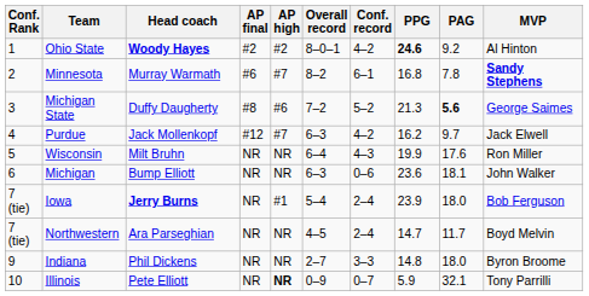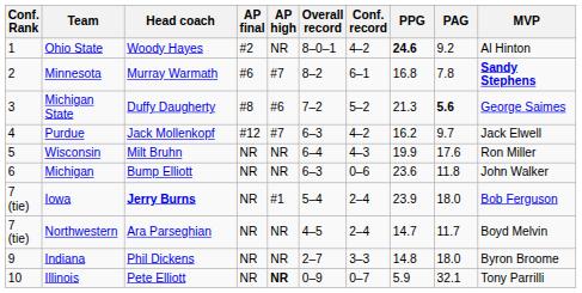Ohio State | Head coach: bold -> normal
Ohio State | AP high: #2 -> NR
Michigan | PAG: 18.1 -> 11.8
